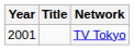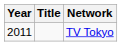TV Tokyo | Year: 2001 -> 2011
